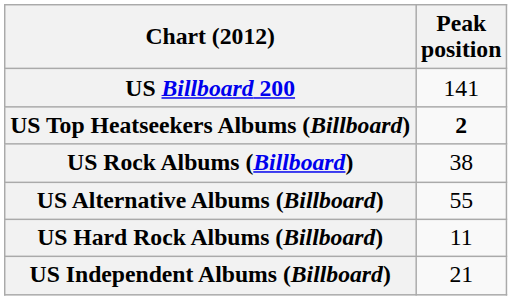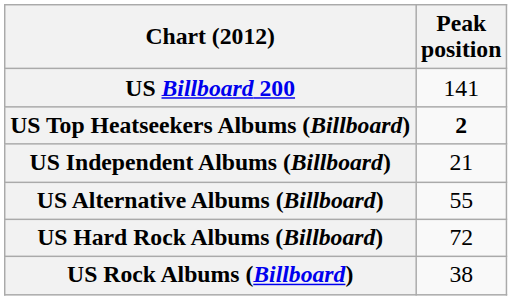rows swapped: US Independent Albums (Billboard) <-> US Rock Albums (Billboard)
US Hard Rock Albums (Billboard) | Peak position: 11 -> 72
